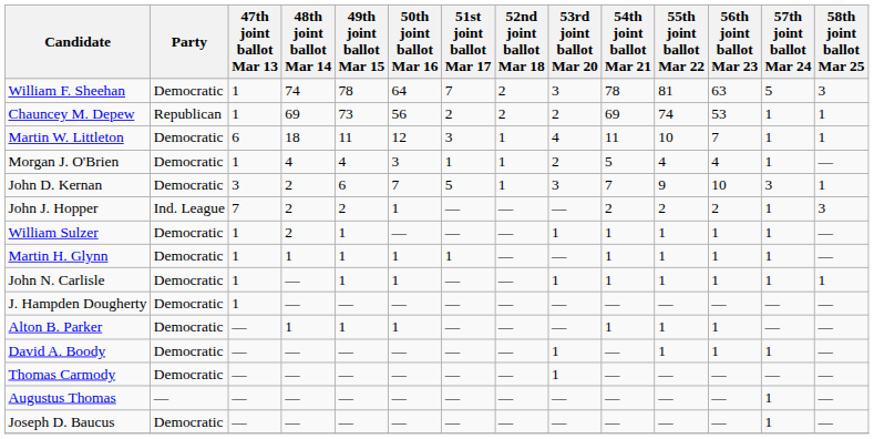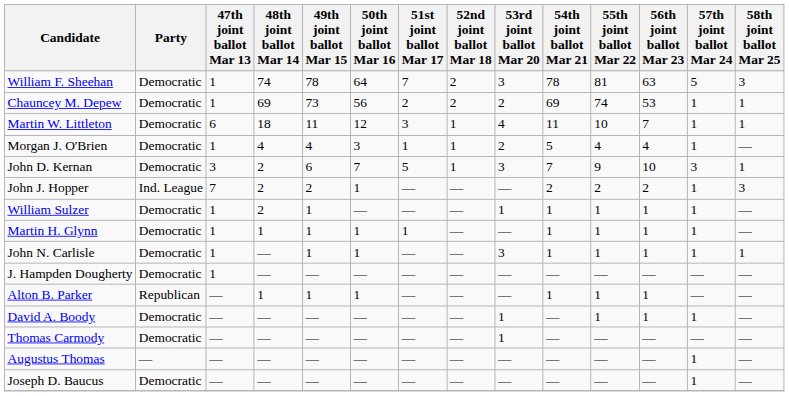Chauncey M. Depew | Party: Republican -> Democratic
John N. Carlisle | 53rd joint ballot Mar 20: 1 -> 3
Alton B. Parker | Party: Democratic -> Republican
